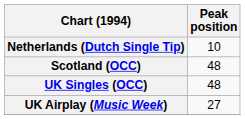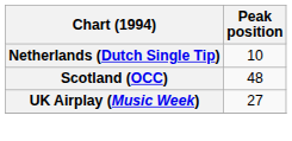- row: UK Singles (OCC) | 48
